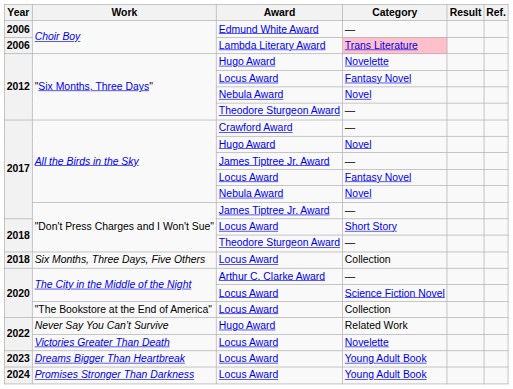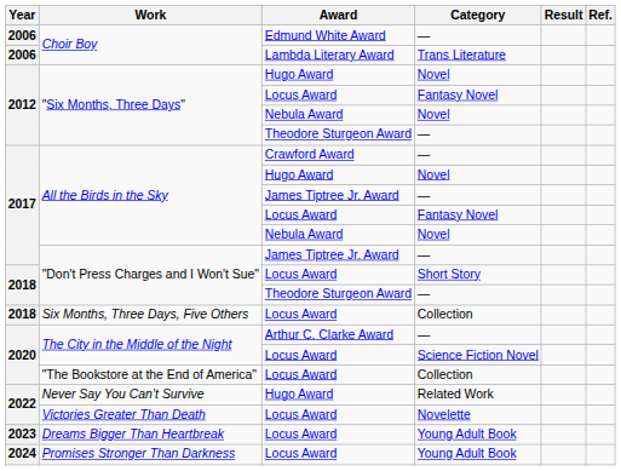Choir Boy / Lambda Literary Award | Category: pink background -> no background
"Six Months, Three Days" / Hugo Award | Category: Novelette -> Novel
